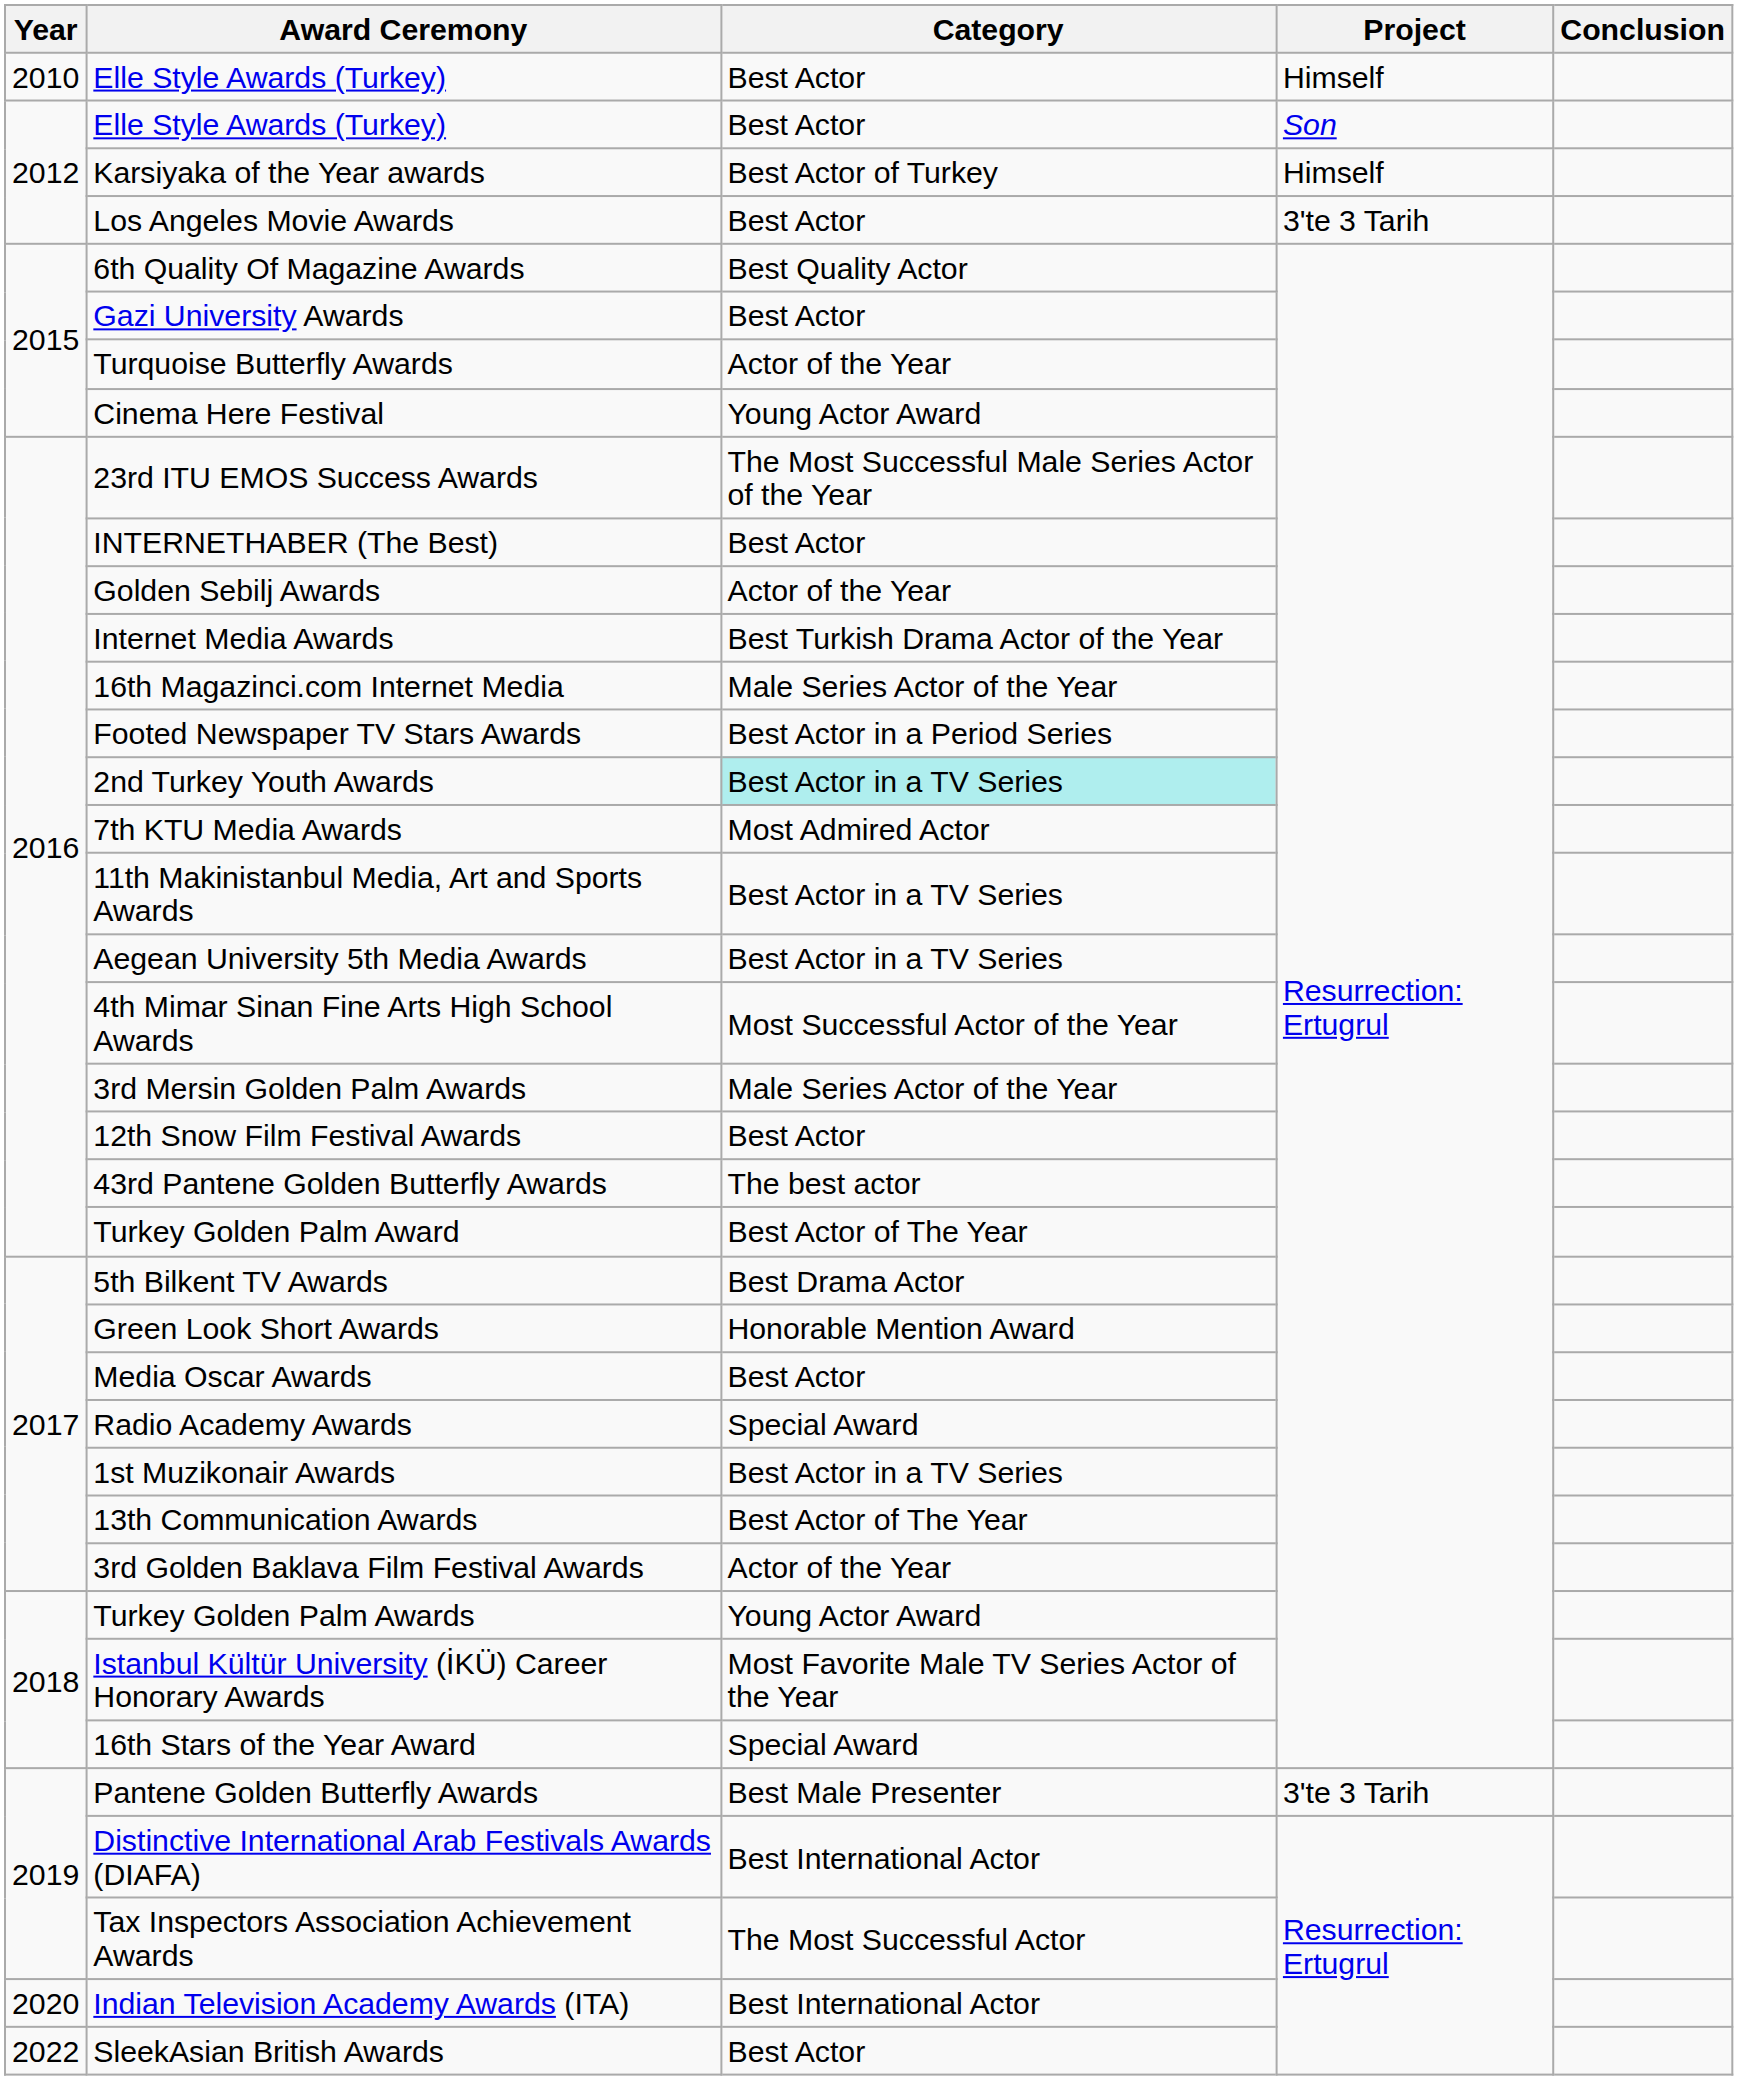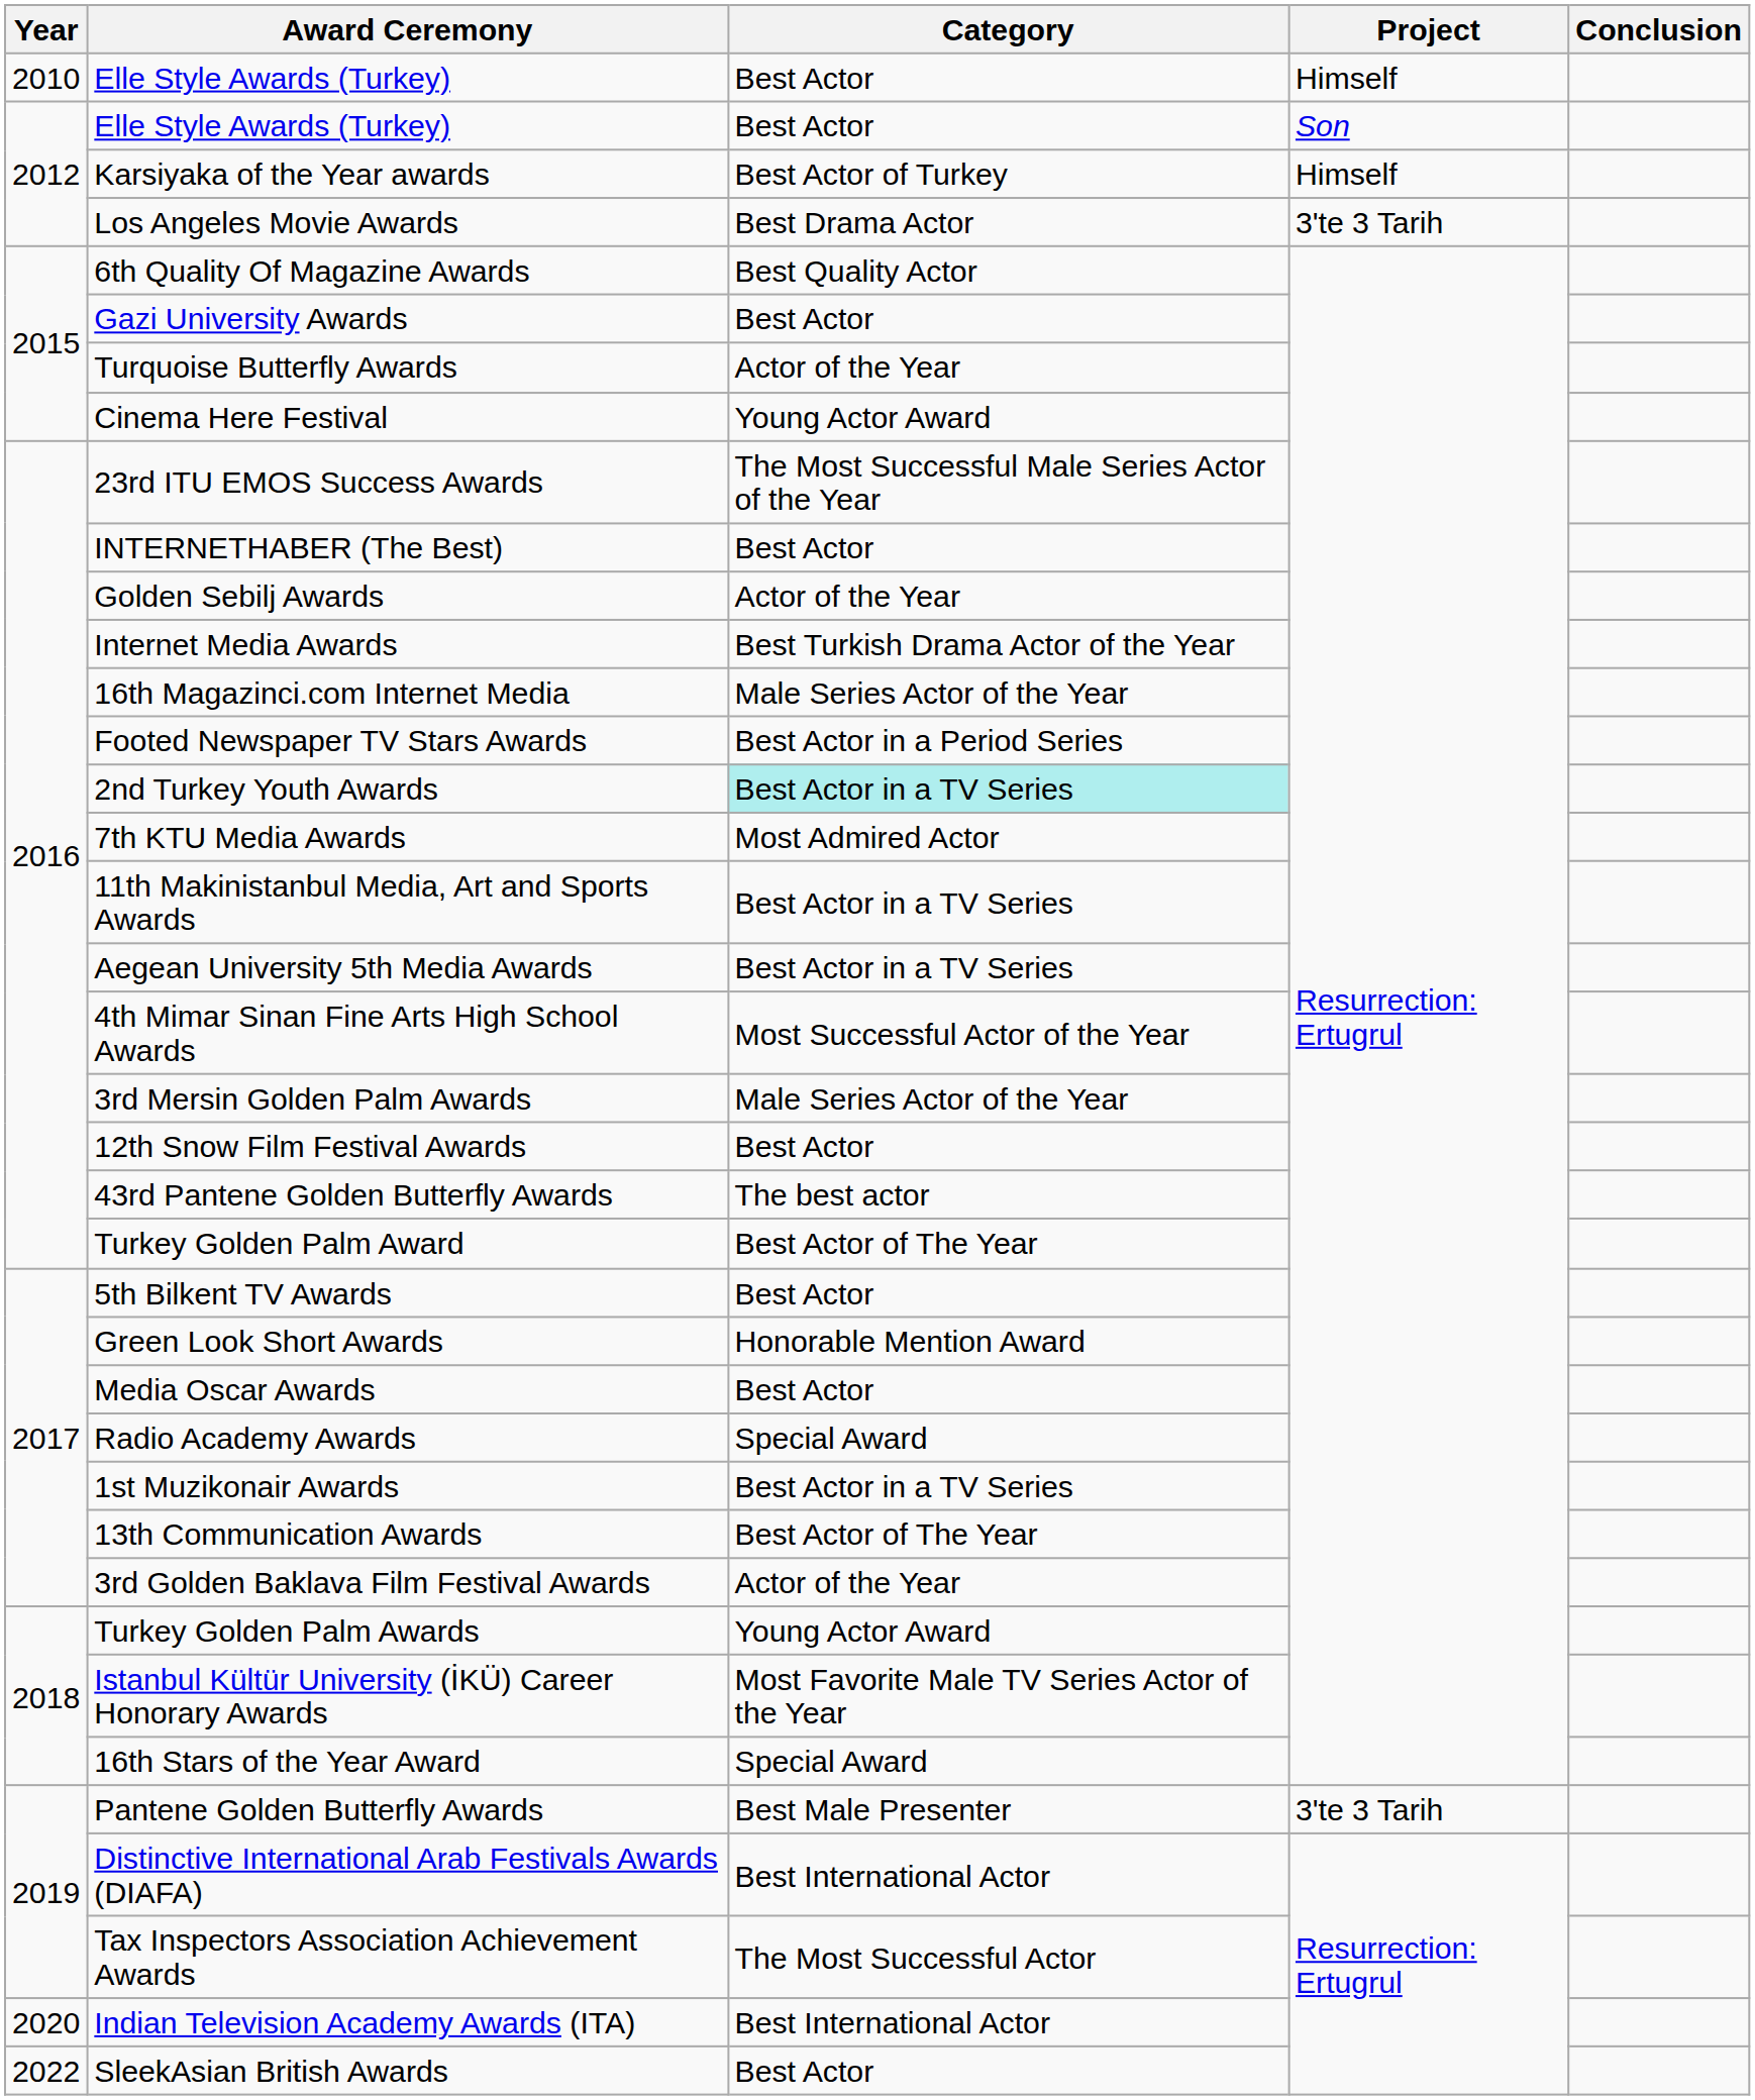Los Angeles Movie Awards | Category: Best Actor -> Best Drama Actor
5th Bilkent TV Awards | Category: Best Drama Actor -> Best Actor
